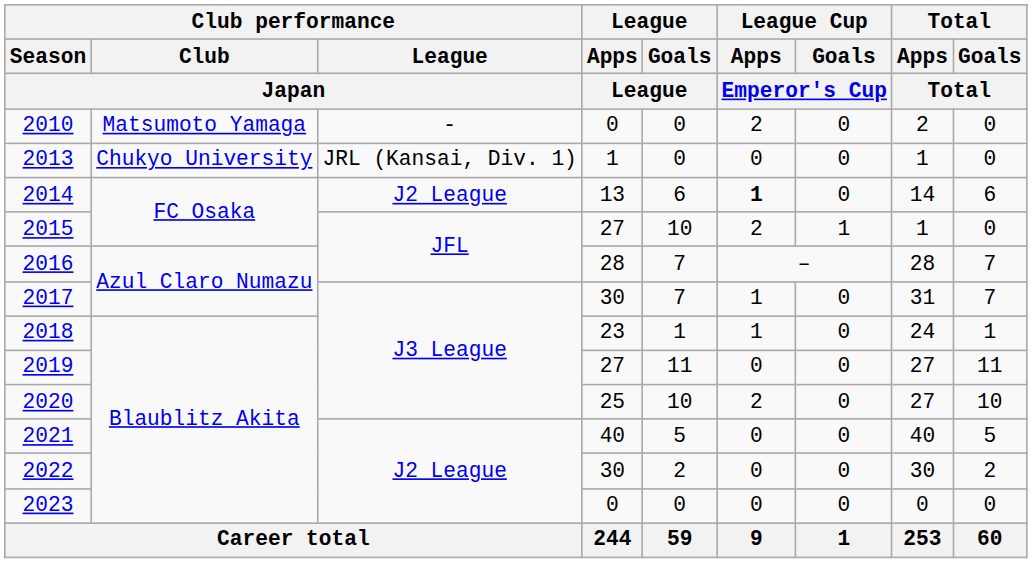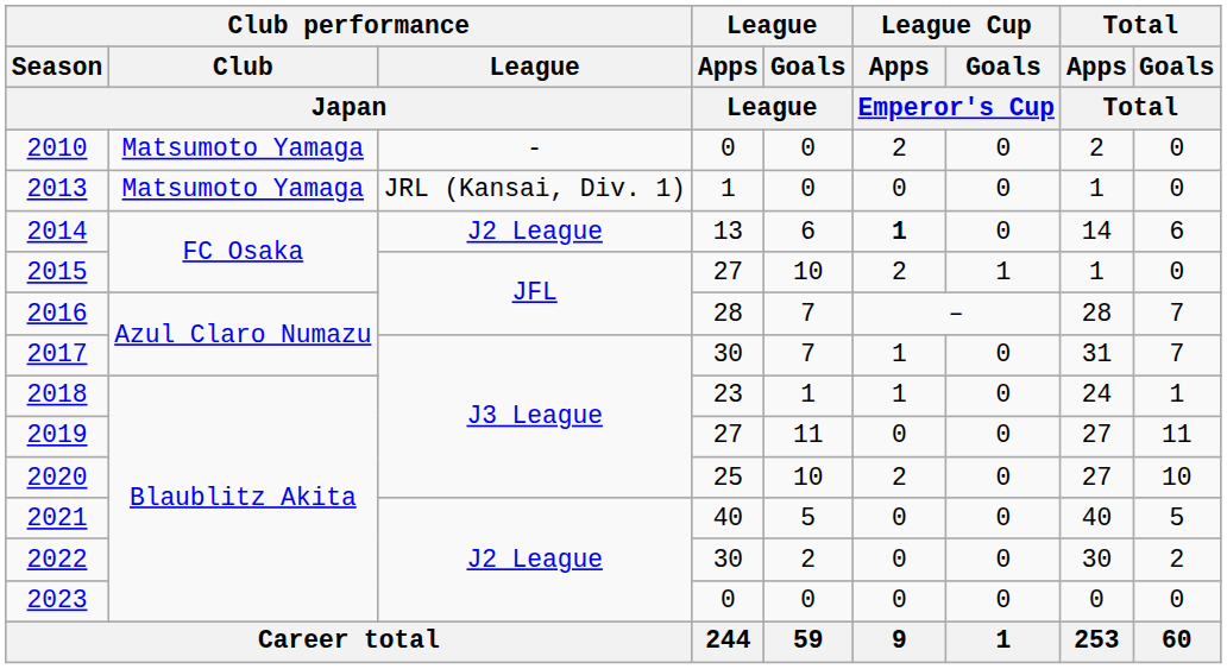2013 | Club performance / Club / Japan: Chukyo University -> Matsumoto Yamaga
